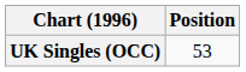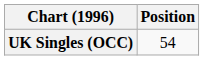UK Singles (OCC) | Position: 53 -> 54
